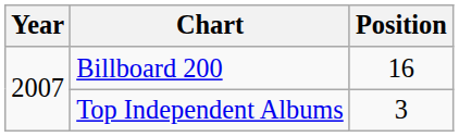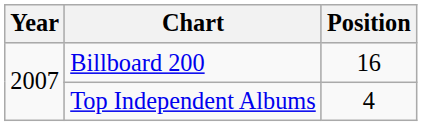Top Independent Albums | Position: 3 -> 4
